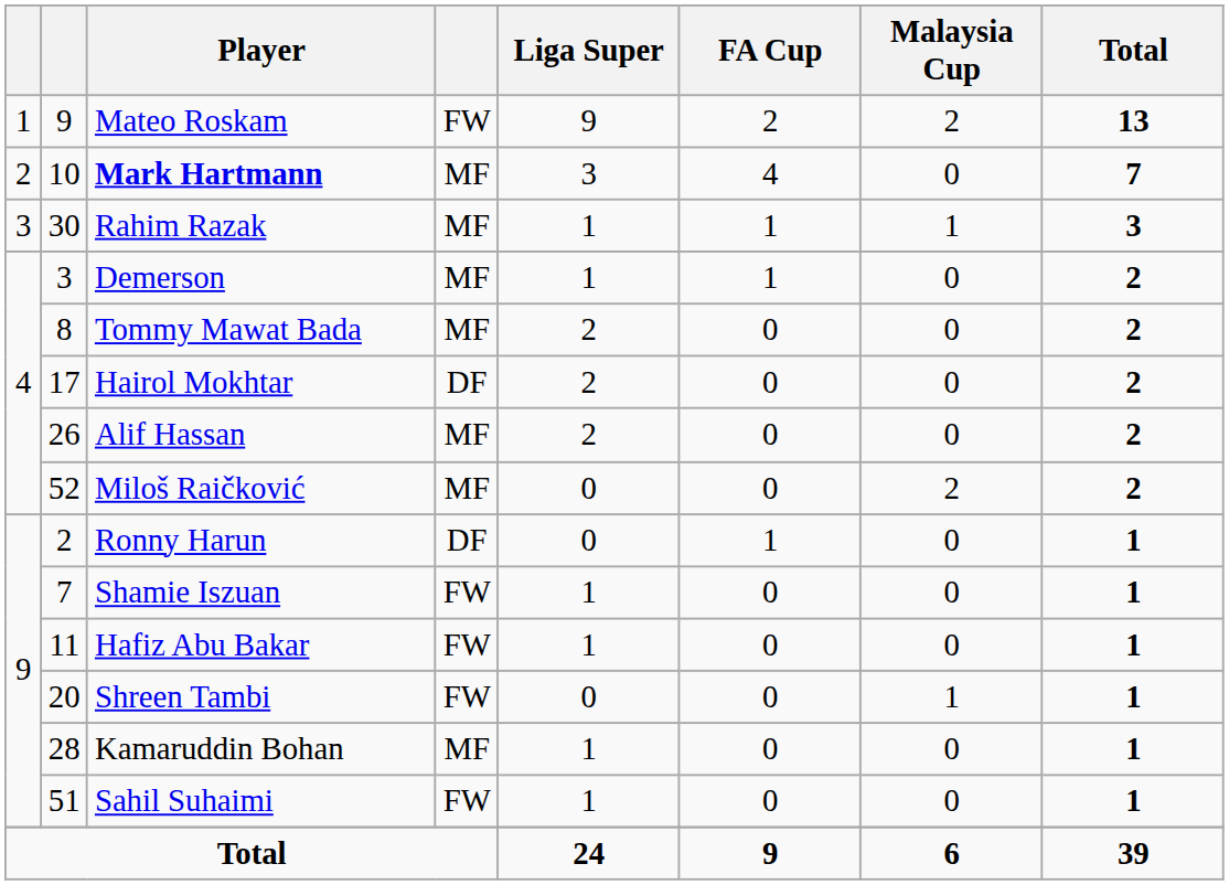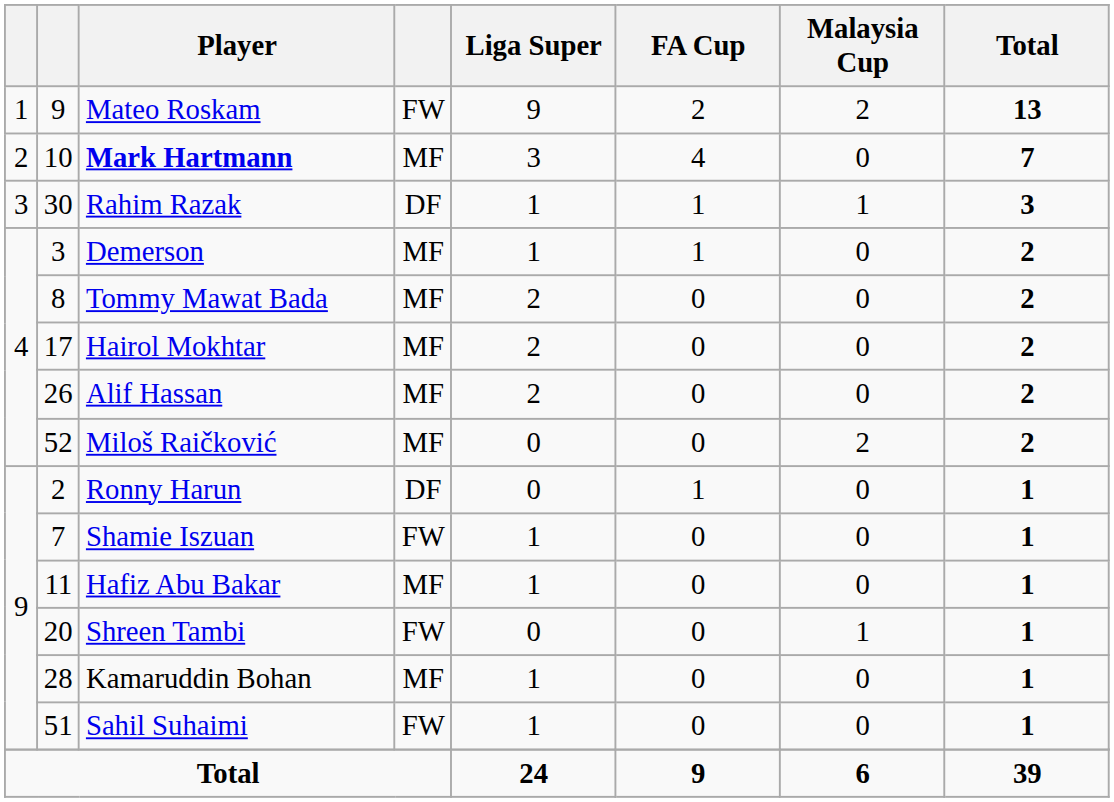Rahim Razak | column 4: MF -> DF
Hairol Mokhtar | column 4: DF -> MF
Hafiz Abu Bakar | column 4: FW -> MF
